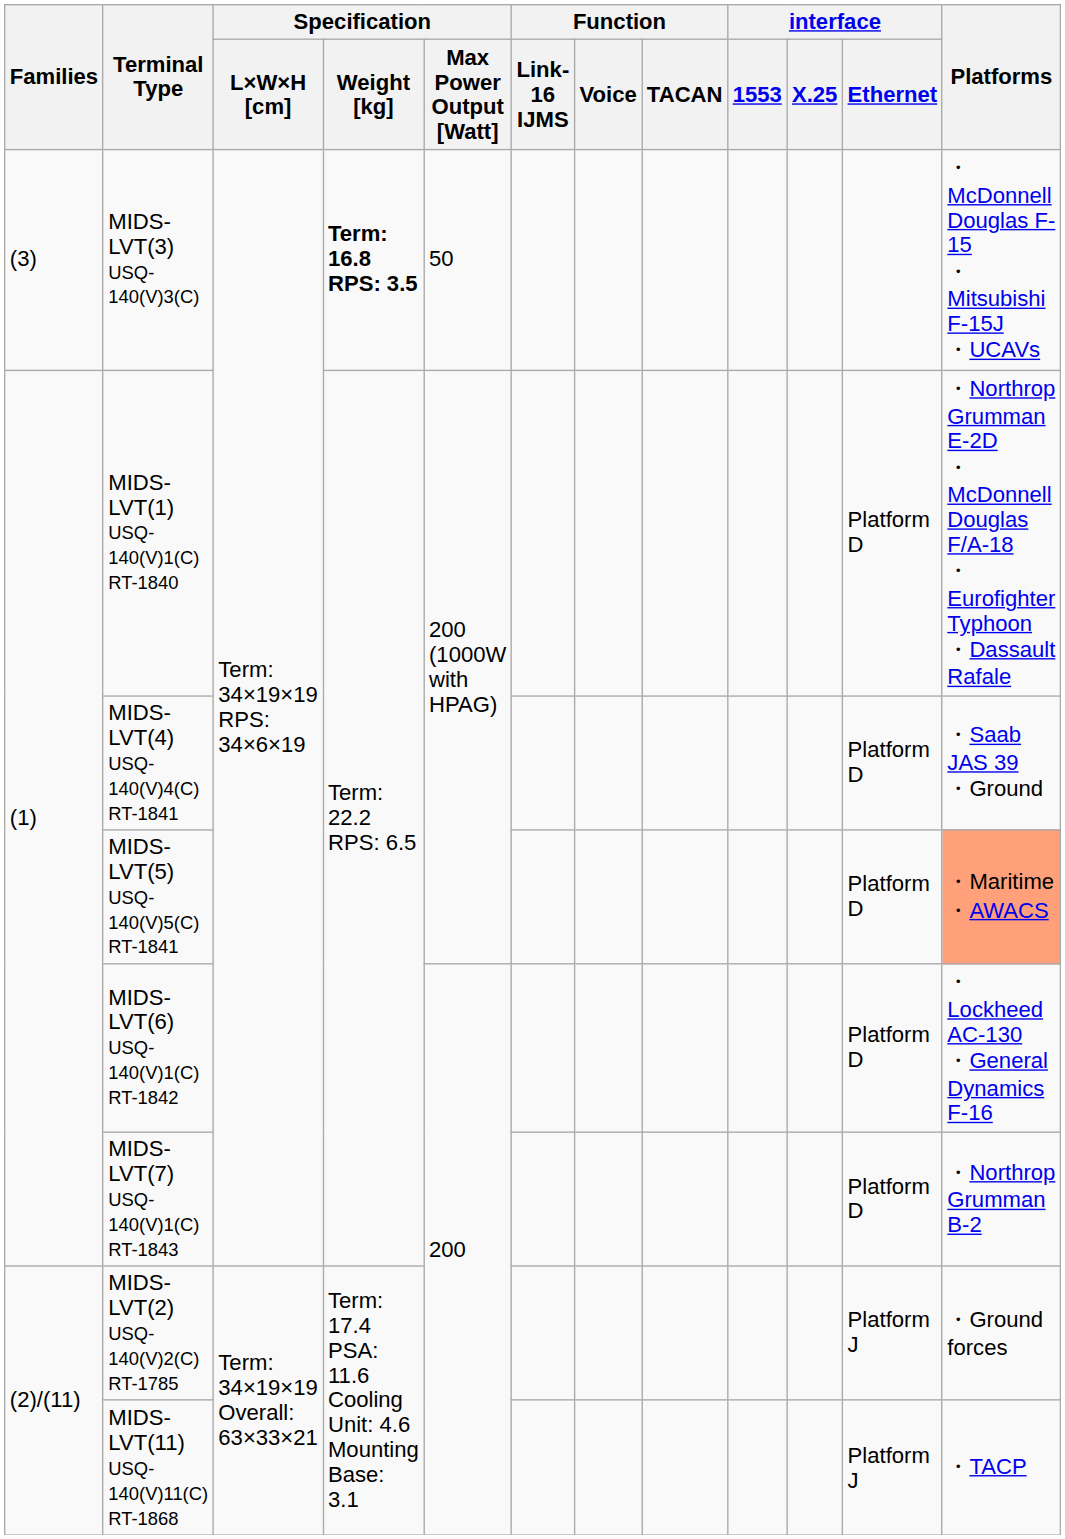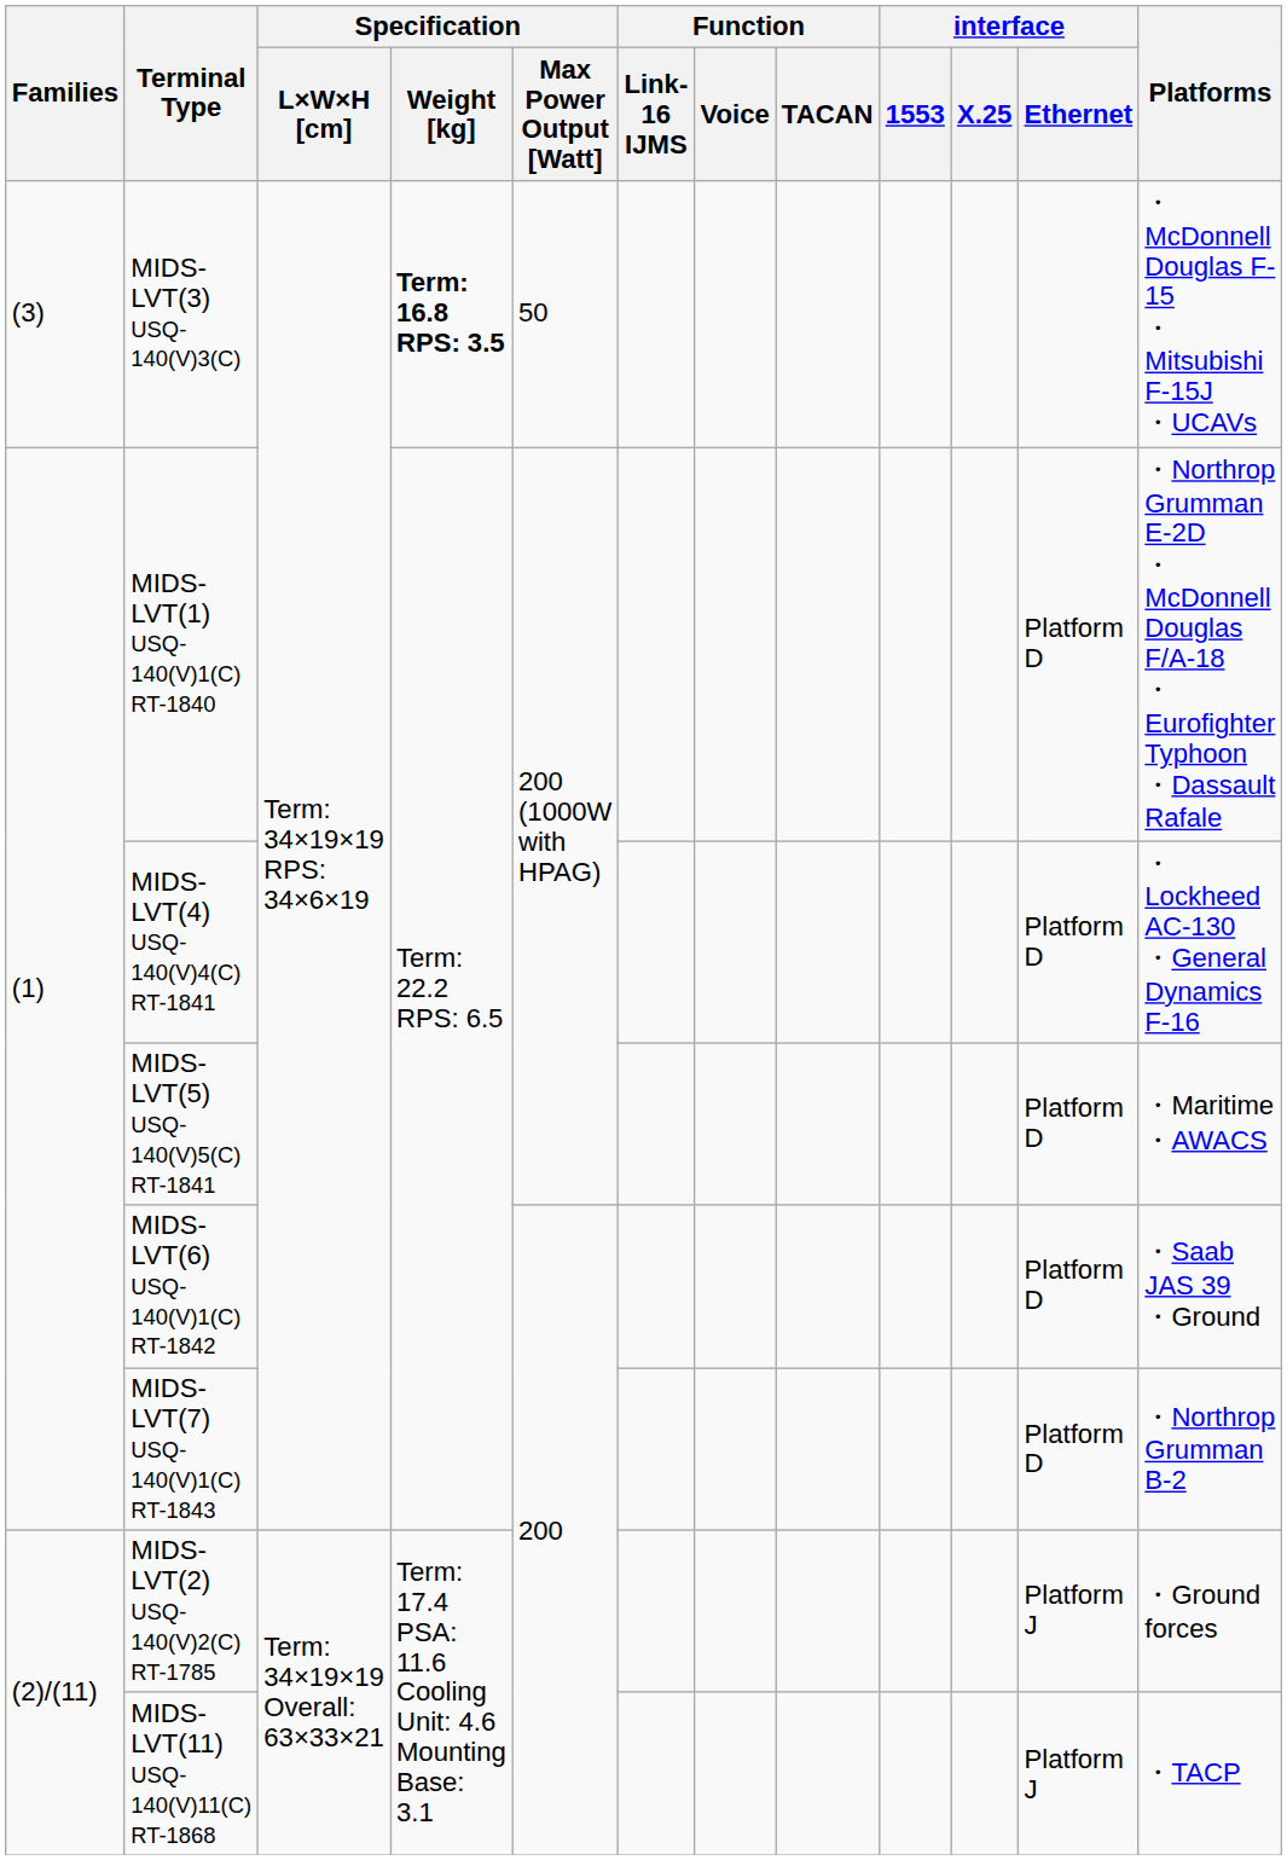MIDS-LVT(4) USQ-140(V)4(C) RT-1841 | Platforms: ・Saab JAS 39 ・Ground -> ・Lockheed AC-130 ・General Dynamics F-16
MIDS-LVT(5) USQ-140(V)5(C) RT-1841 | Platforms: lightsalmon background -> no background
MIDS-LVT(6) USQ-140(V)1(C) RT-1842 | Platforms: ・Lockheed AC-130 ・General Dynamics F-16 -> ・Saab JAS 39 ・Ground
